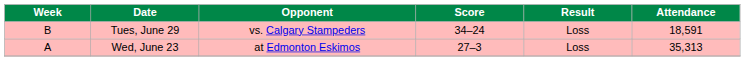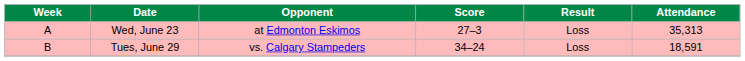rows swapped: Wed, June 23 <-> Tues, June 29
